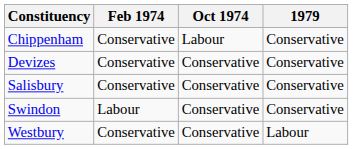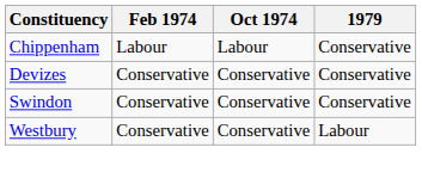Chippenham | Feb 1974: Conservative -> Labour
- row: Salisbury | Conservative | Conservative | Conservative
Swindon | Feb 1974: Labour -> Conservative
